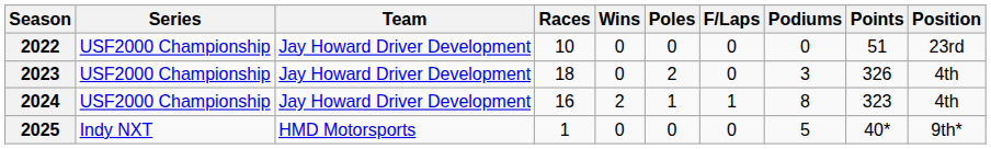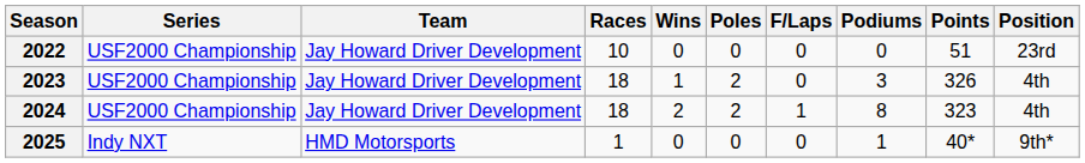2023 | Wins: 0 -> 1
2024 | Races: 16 -> 18
2024 | Poles: 1 -> 2
2025 | Podiums: 5 -> 1
